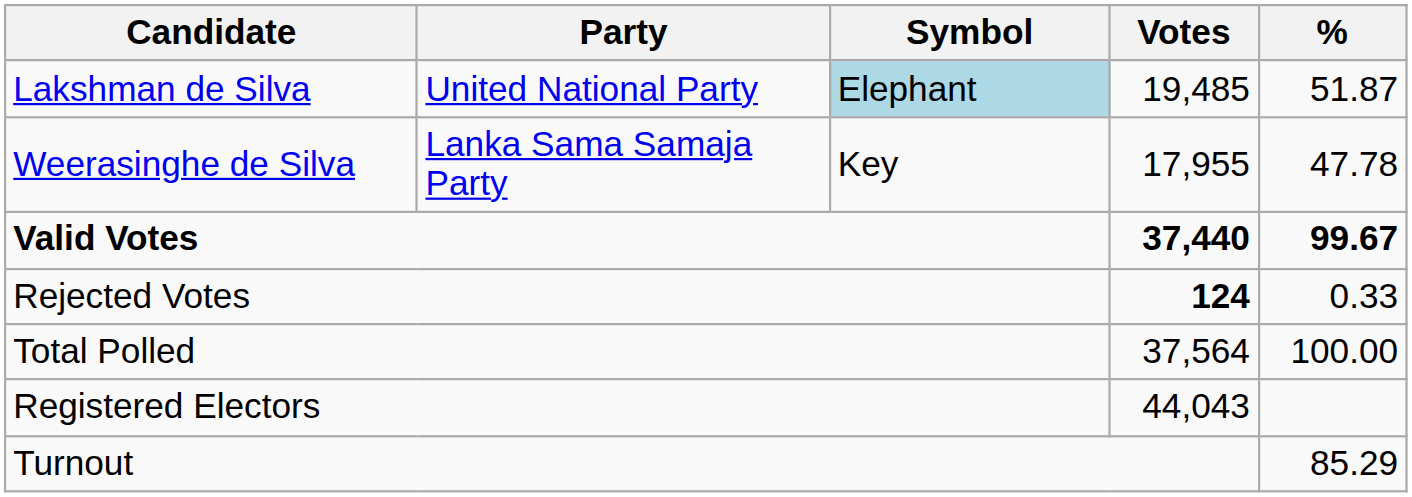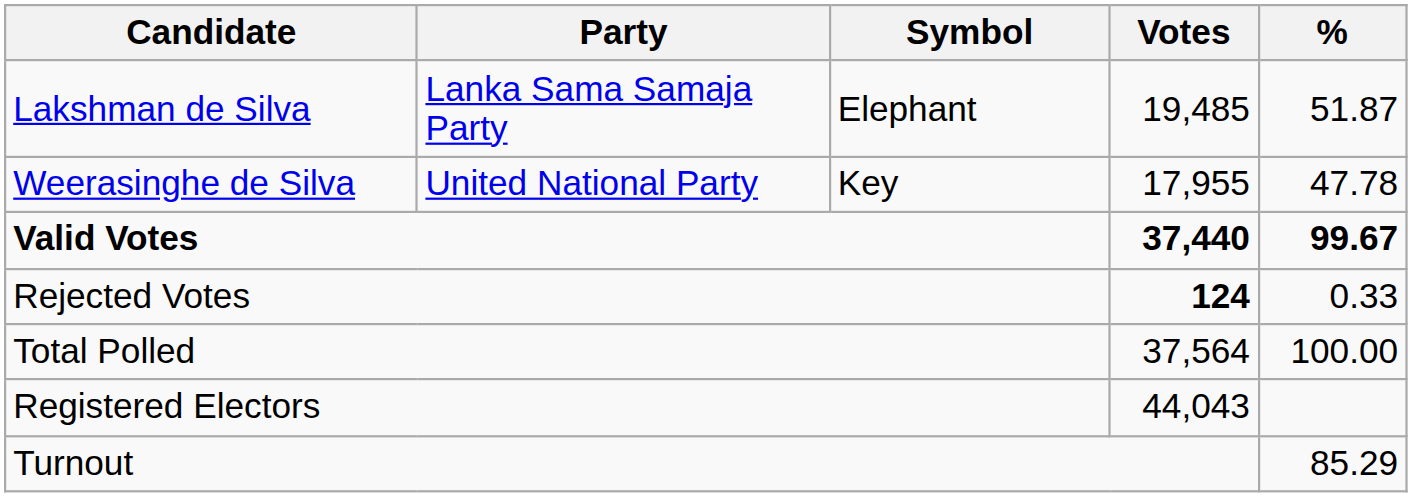Lakshman de Silva | Party: United National Party -> Lanka Sama Samaja Party
Lakshman de Silva | Symbol: lightblue background -> no background
Weerasinghe de Silva | Party: Lanka Sama Samaja Party -> United National Party
